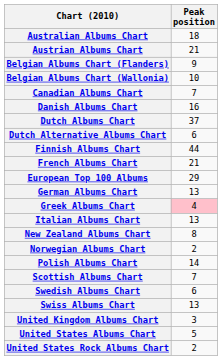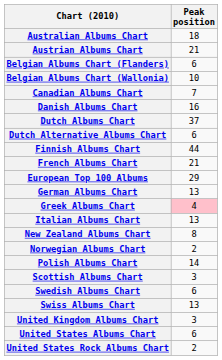Belgian Albums Chart (Flanders) | Peak position: 9 -> 6
Scottish Albums Chart | Peak position: 7 -> 3
United States Albums Chart | Peak position: 5 -> 6
